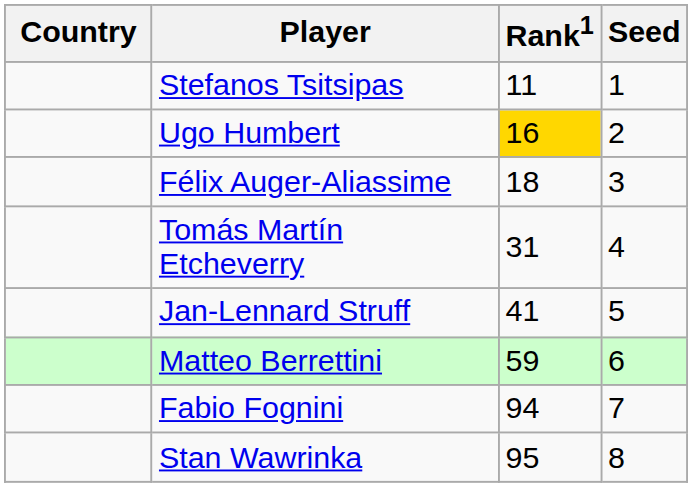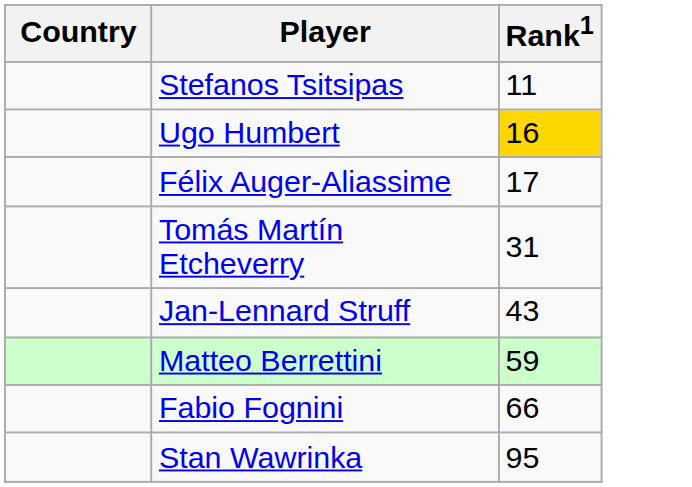- column: Seed | 1 | 2 | 3 | 4 | 5 | 6 | 7 | 8
Félix Auger-Aliassime | Rank1: 18 -> 17
Jan-Lennard Struff | Rank1: 41 -> 43
Fabio Fognini | Rank1: 94 -> 66
